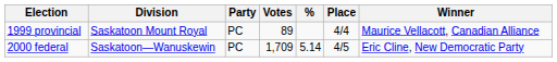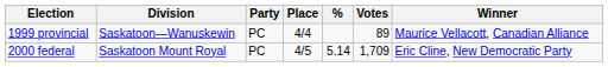columns swapped: Votes <-> Place
1999 provincial | Division: Saskatoon Mount Royal -> Saskatoon—Wanuskewin
2000 federal | Division: Saskatoon—Wanuskewin -> Saskatoon Mount Royal
